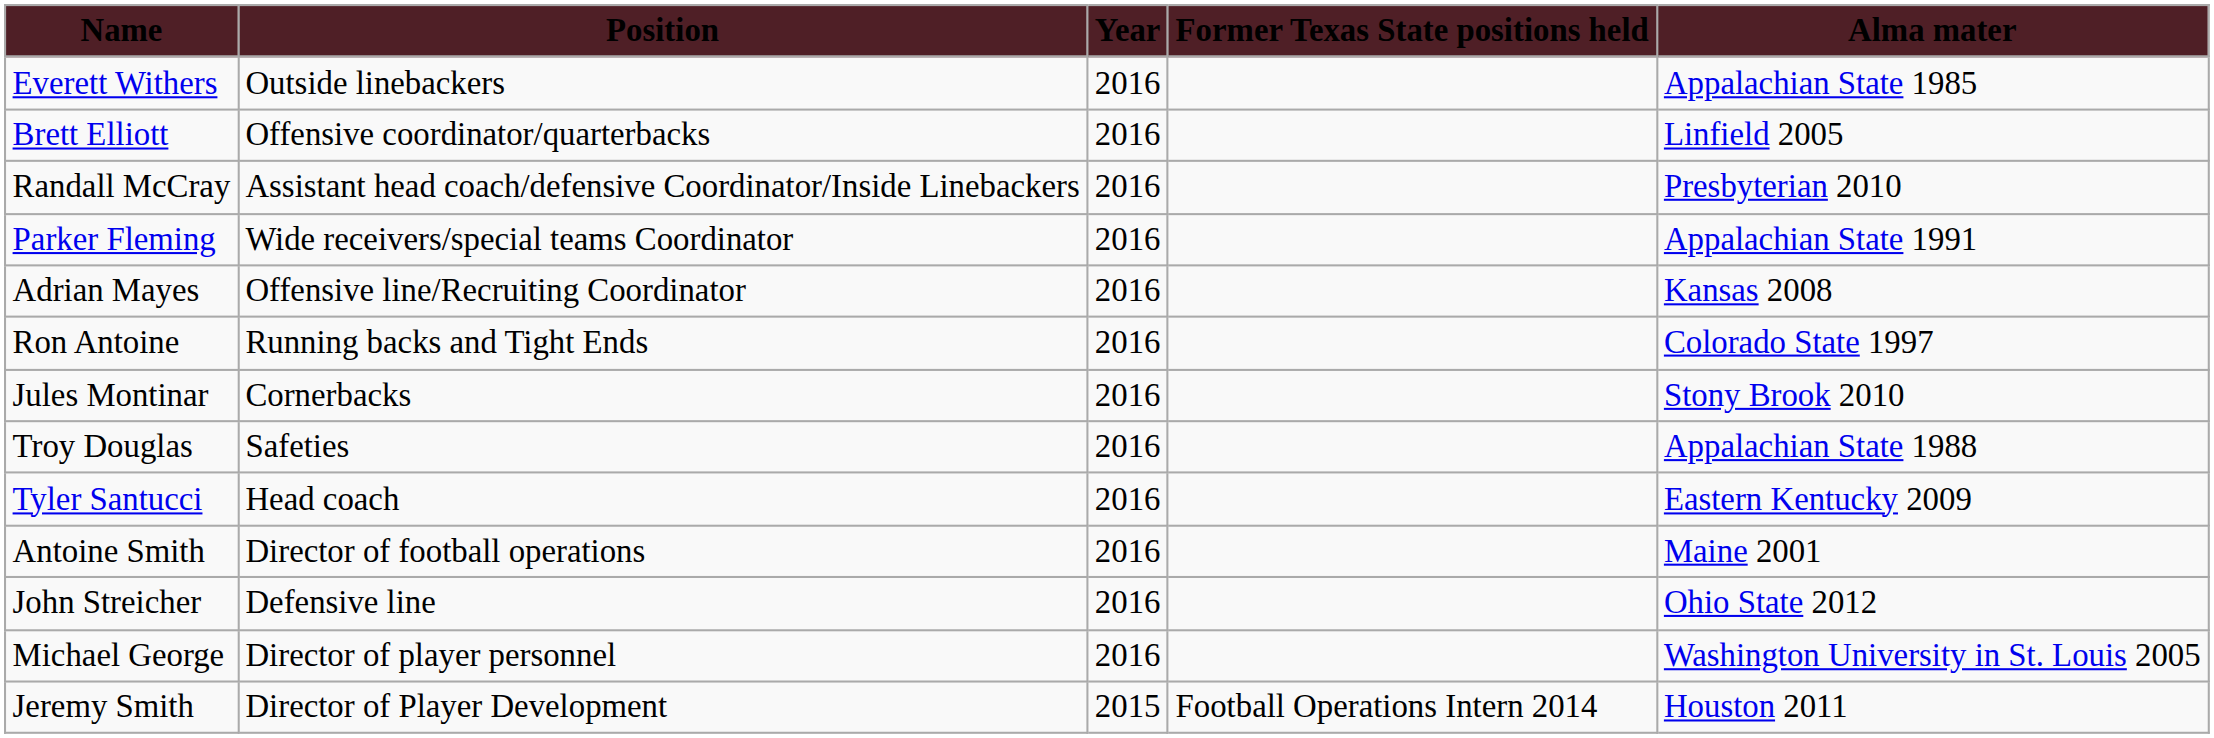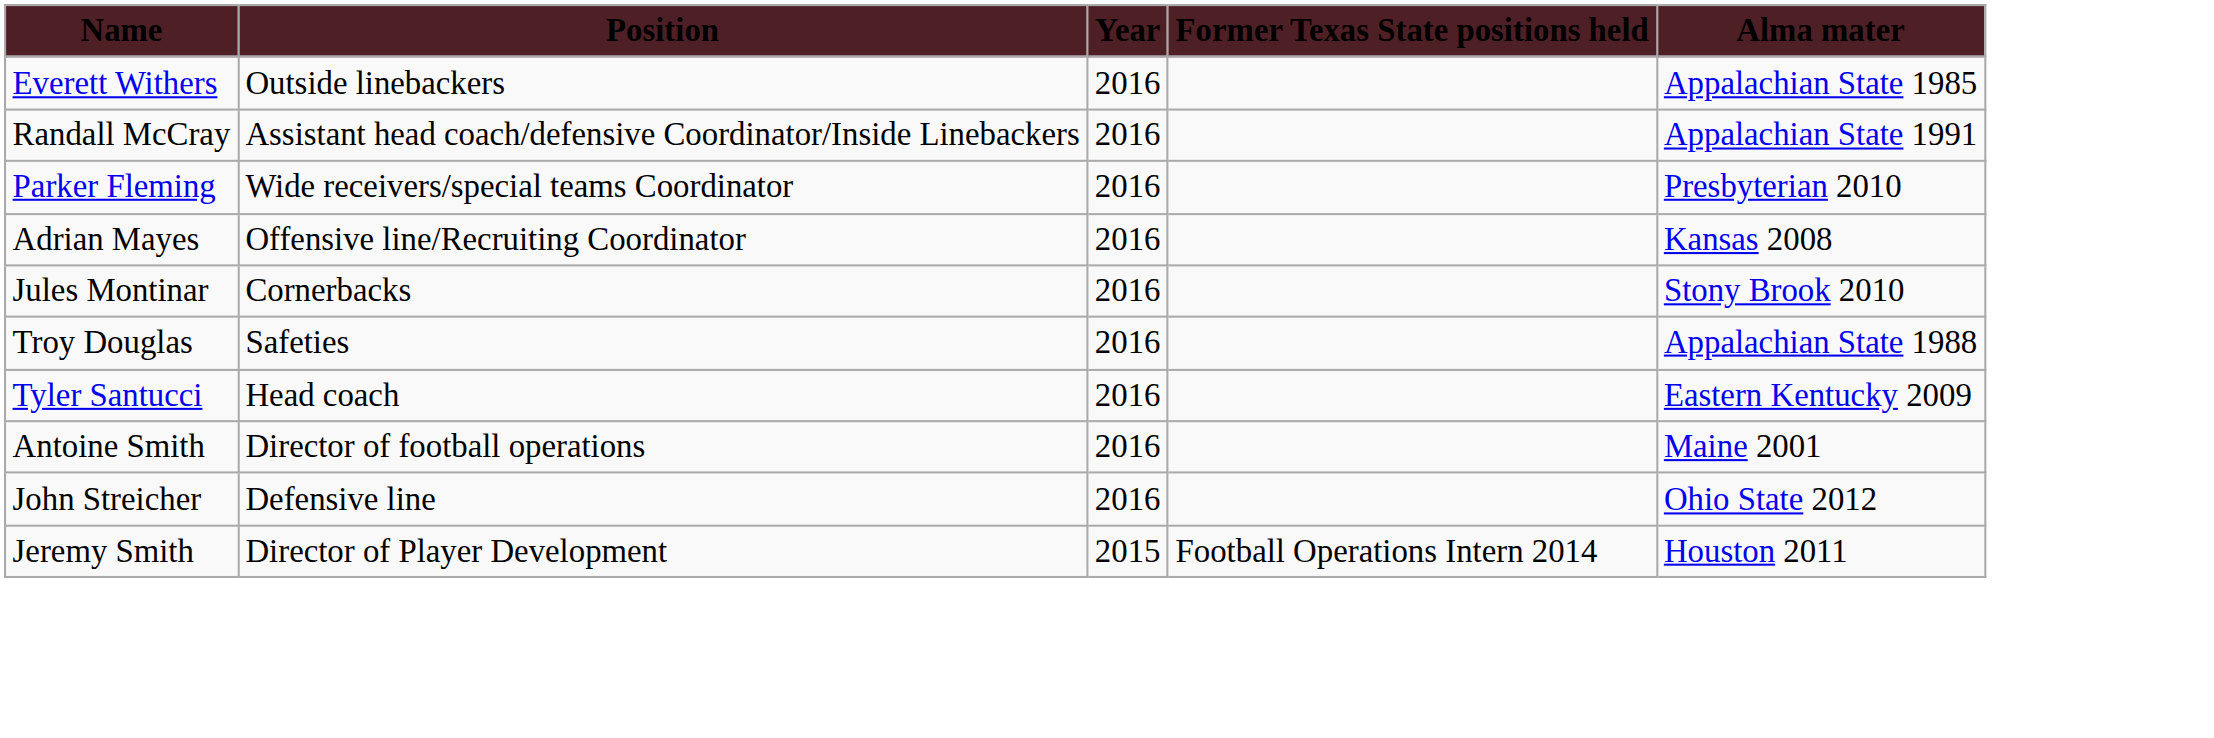- row: Brett Elliott | Offensive coordinator/quarterbacks | 2016 | Linfield 2005
Randall McCray | column 5: Presbyterian 2010 -> Appalachian State 1991
Parker Fleming | column 5: Appalachian State 1991 -> Presbyterian 2010
- row: Ron Antoine | Running backs and Tight Ends | 2016 | Colorado State 1997
- row: Michael George | Director of player personnel | 2016 | Washington University in St. Louis 2005
